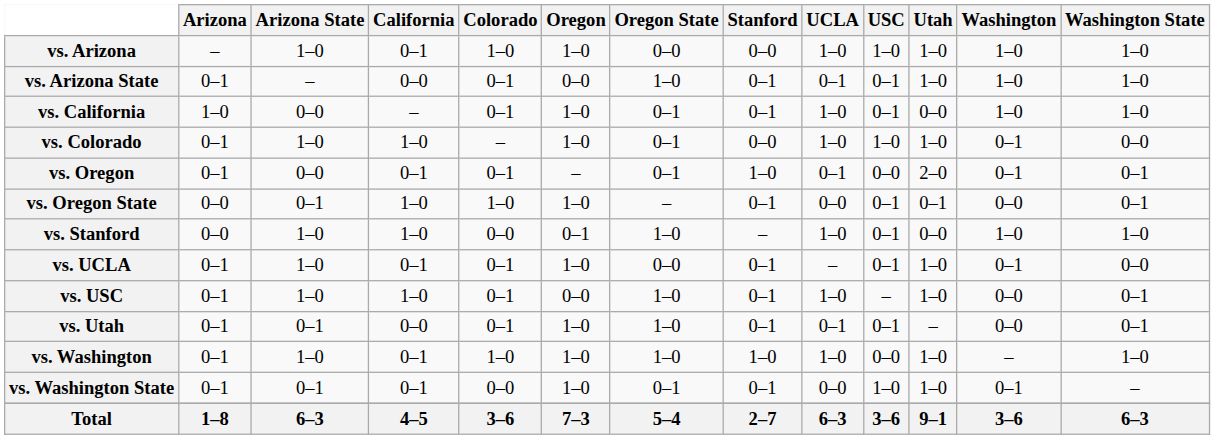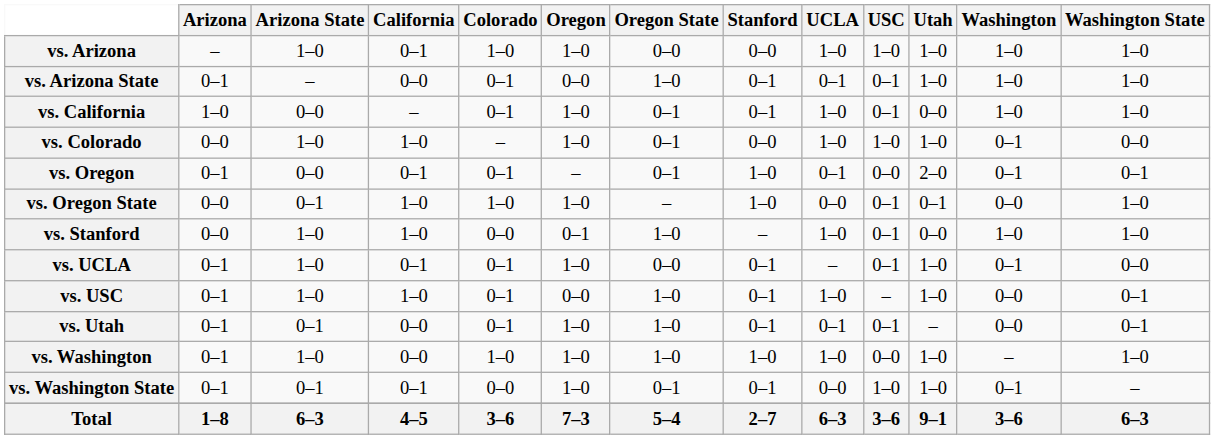vs. Colorado | Arizona: 0–1 -> 0–0
vs. Oregon State | Stanford: 0–1 -> 1–0
vs. Oregon State | Washington State: 0–1 -> 1–0
vs. Washington | California: 0–1 -> 0–0
